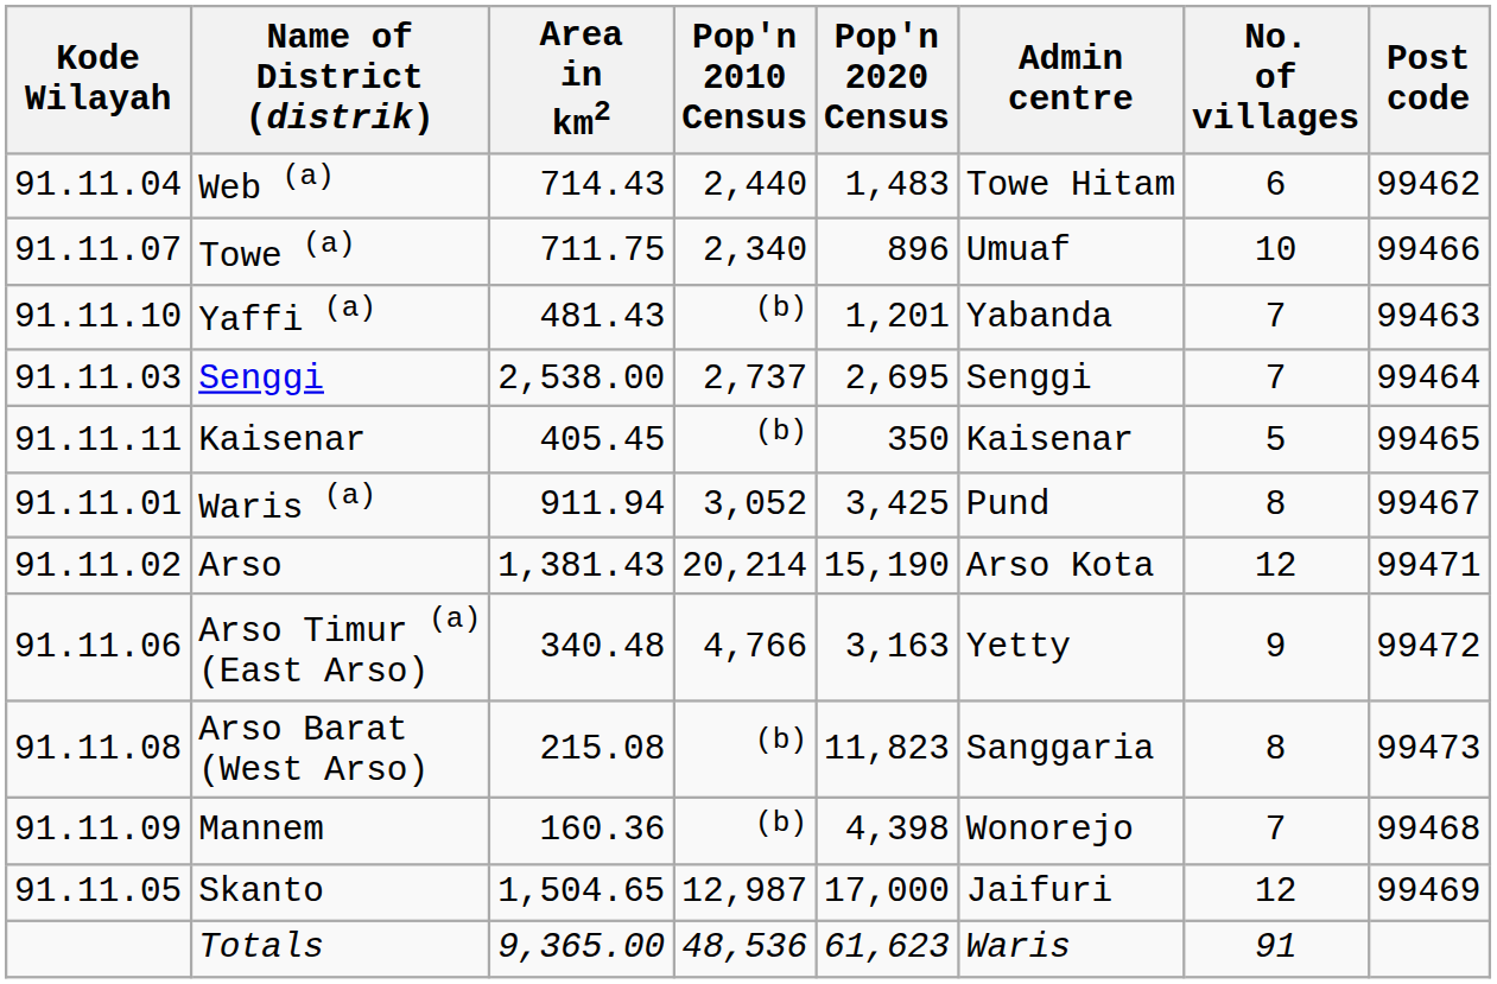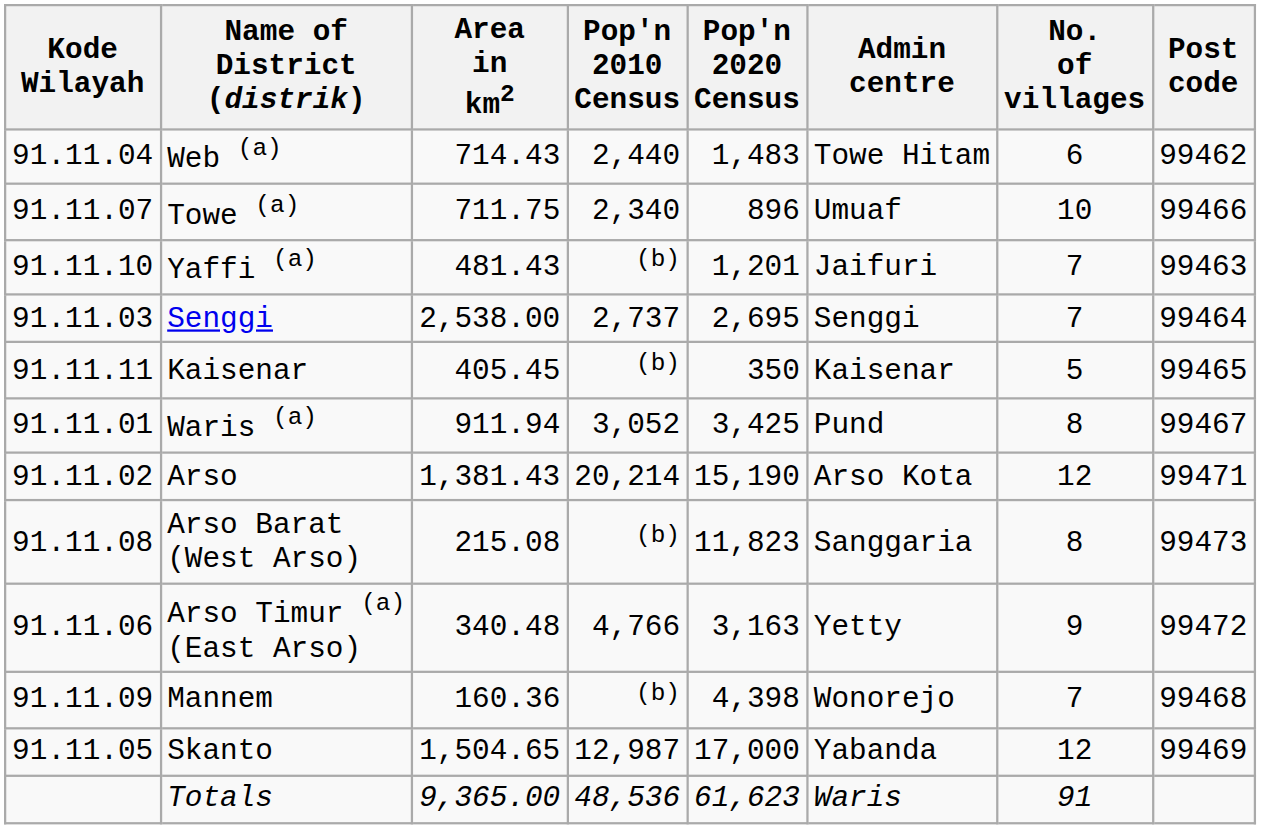Yaffi (a) | Admin centre: Yabanda -> Jaifuri
rows swapped: Arso Timur (a) (East Arso) <-> Arso Barat (West Arso)
Skanto | Admin centre: Jaifuri -> Yabanda
